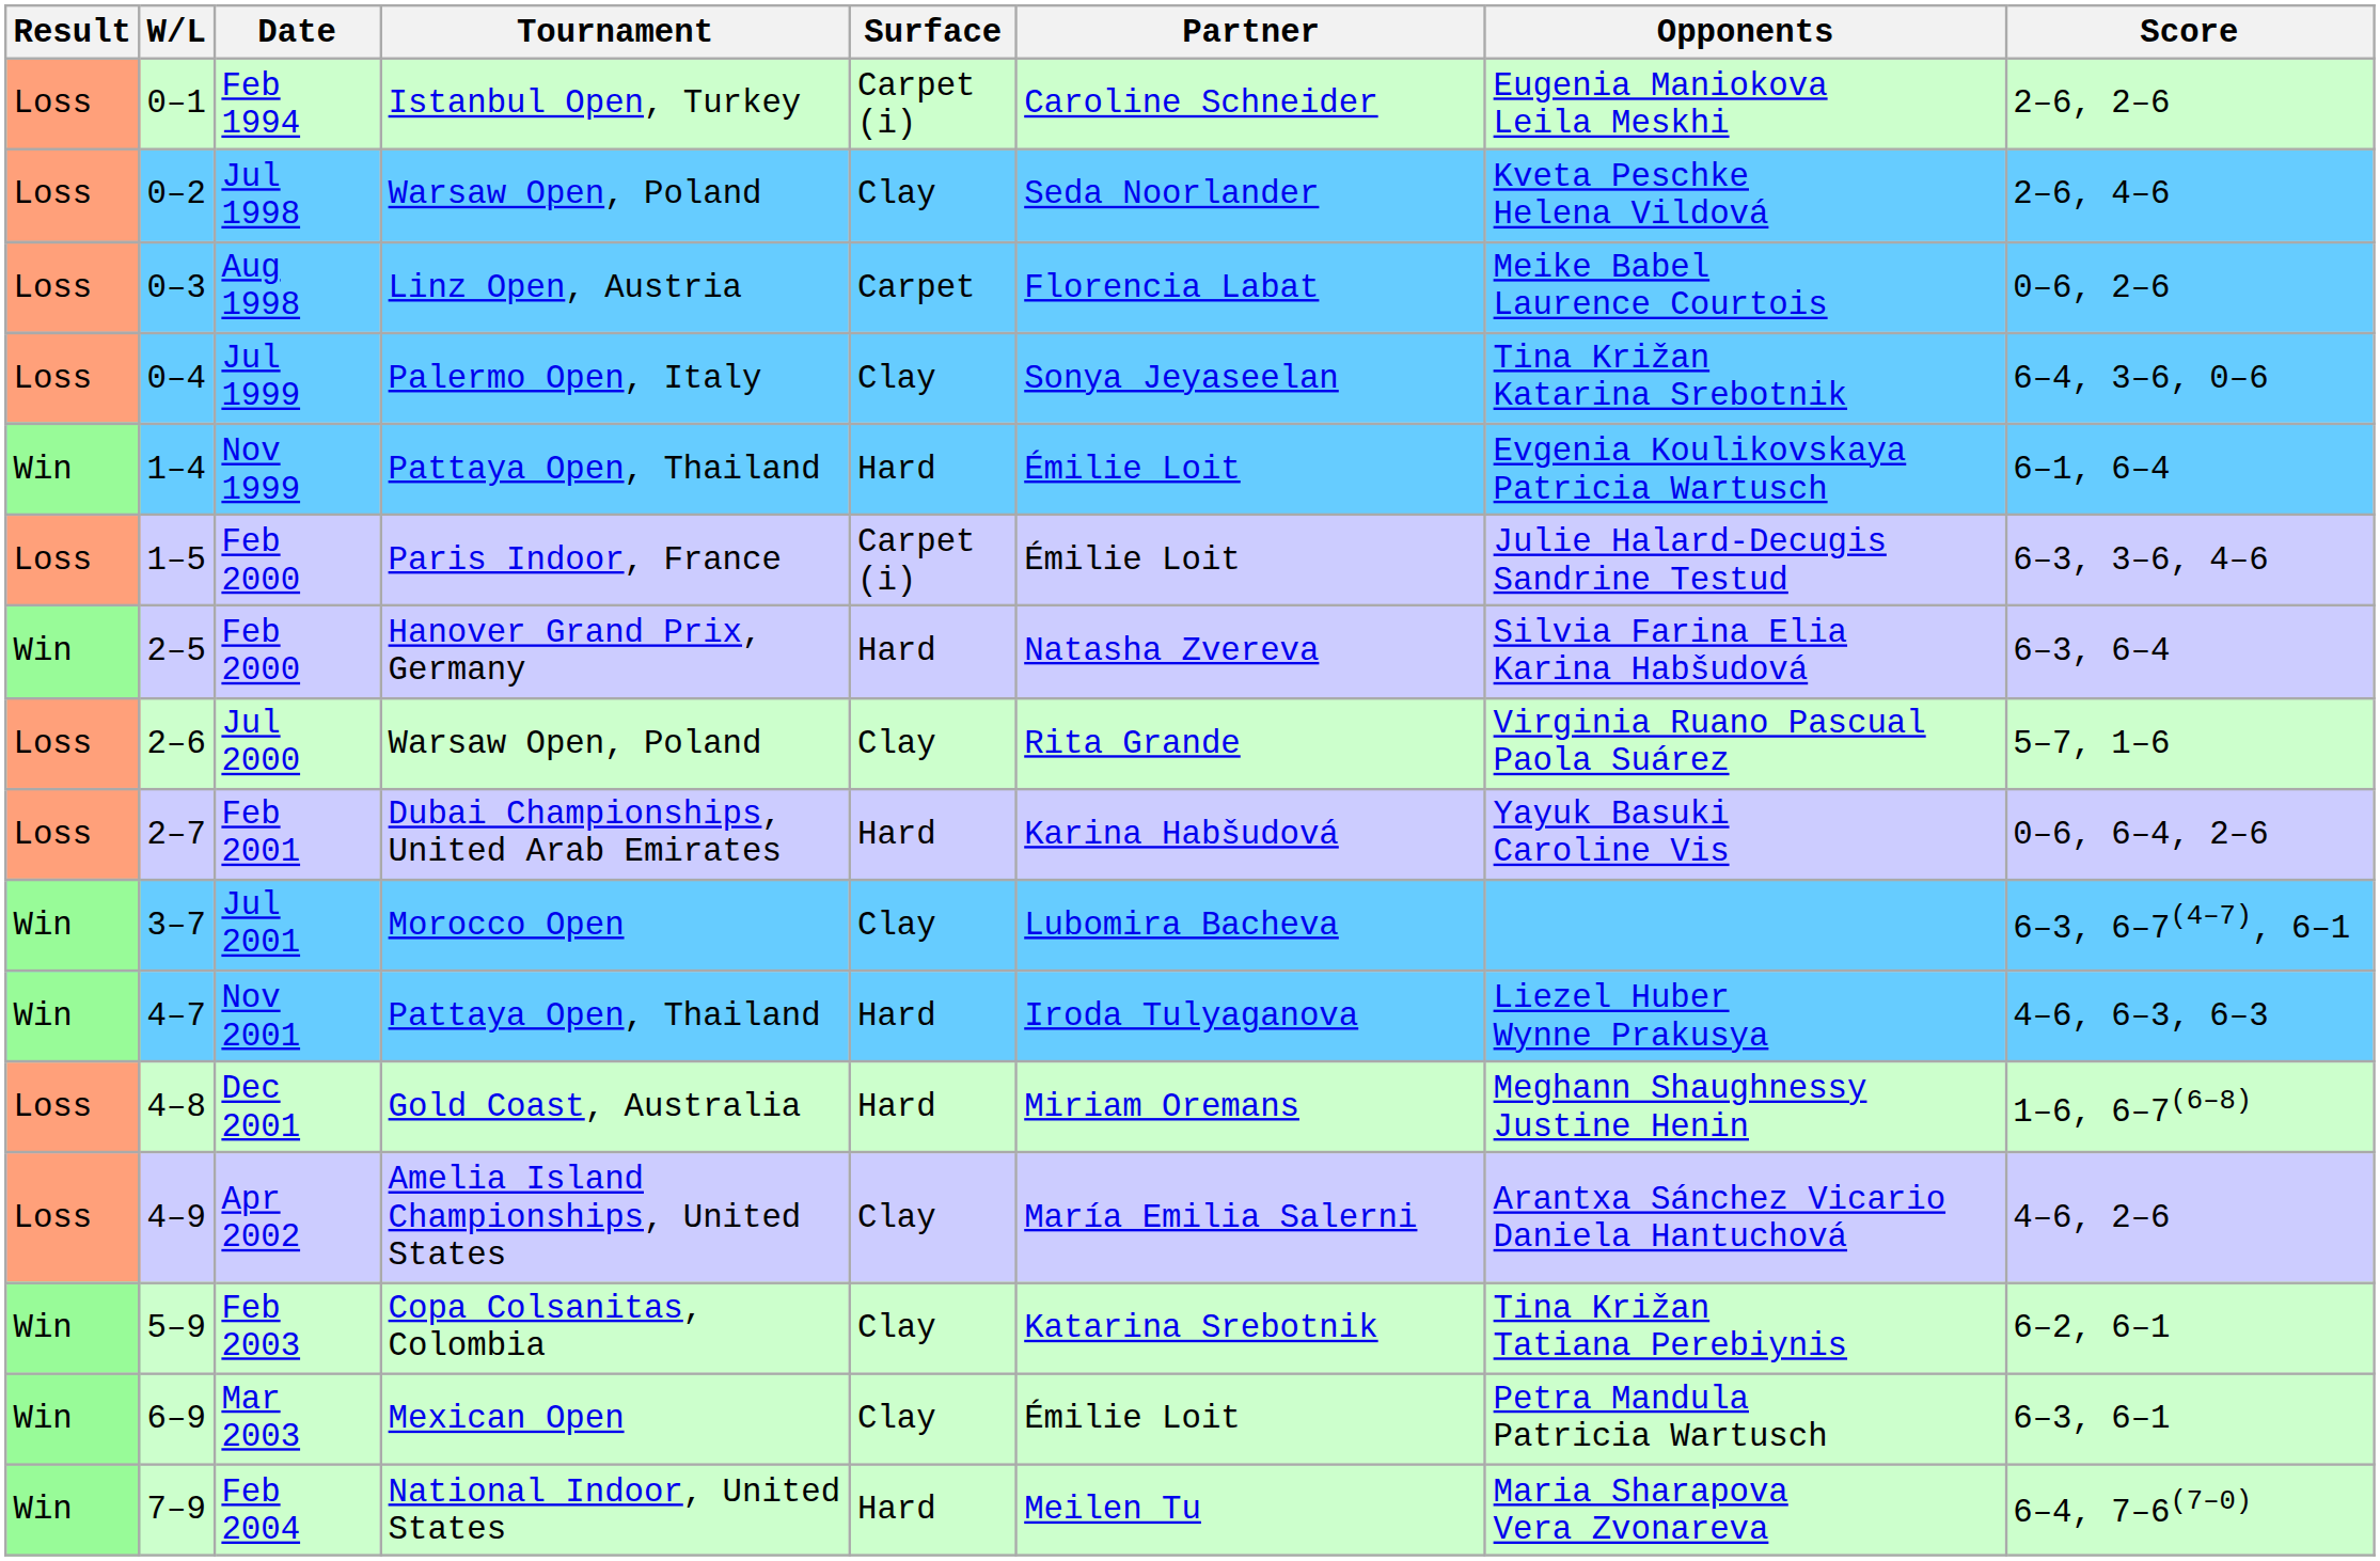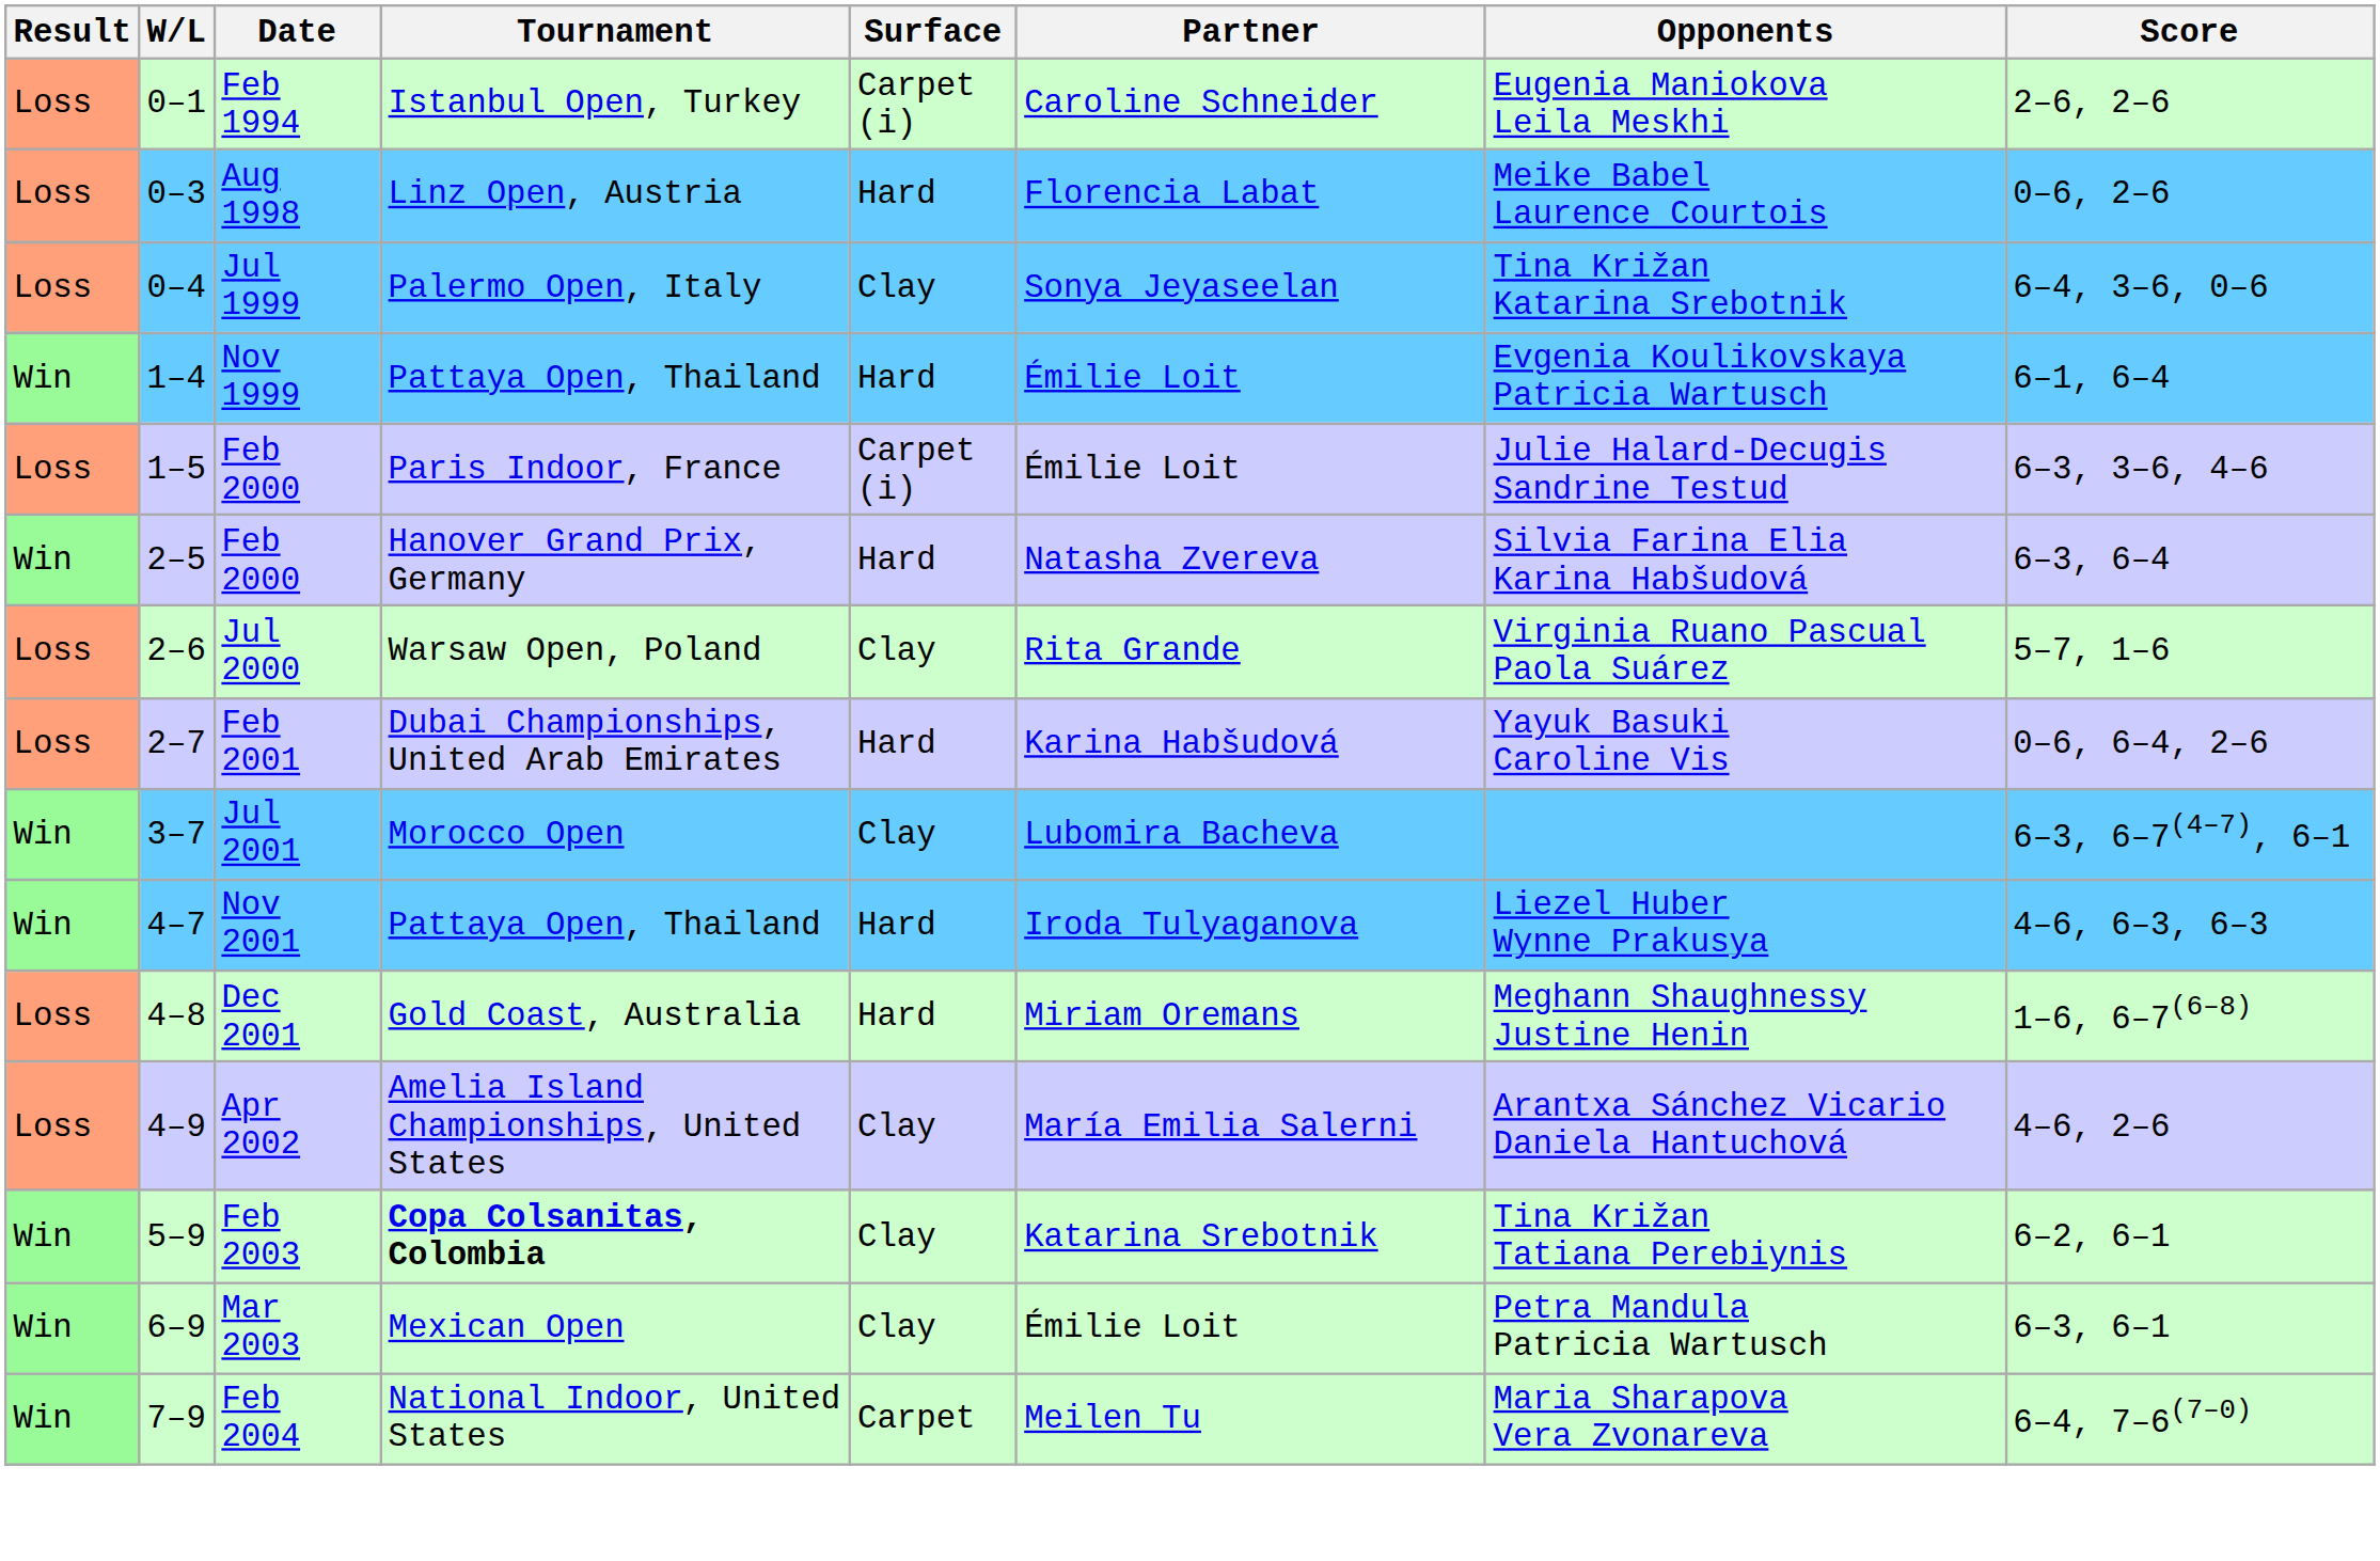- row: Loss | 0–2 | Jul 1998 | Warsaw Open, Poland | Clay | Seda Noorlander | Kveta Peschke Helena Vildová | 2–6, 4–6
Aug 1998 | Surface: Carpet -> Hard
Feb 2003 | Tournament: normal -> bold
Feb 2004 | Surface: Hard -> Carpet
